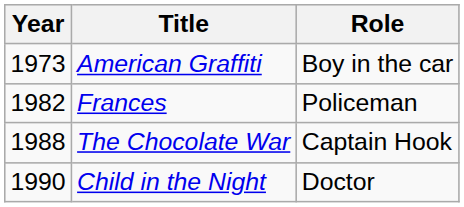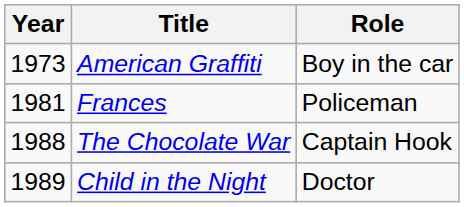Frances | Year: 1982 -> 1981
Child in the Night | Year: 1990 -> 1989
